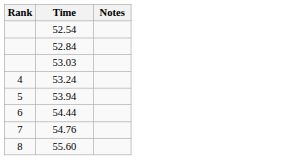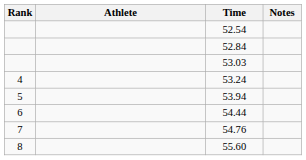+ column: Athlete
